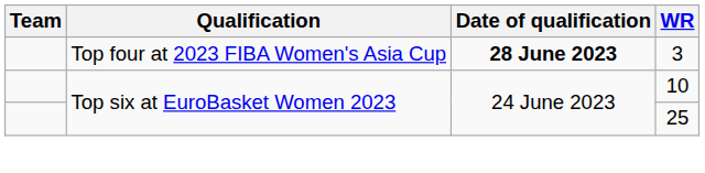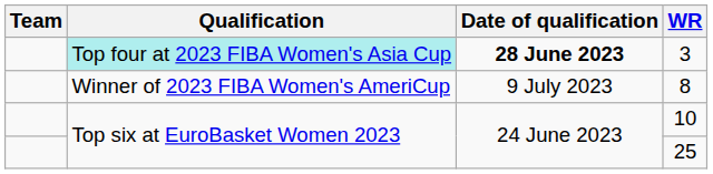3 | Qualification: no background -> paleturquoise background
+ row: Winner of 2023 FIBA Women's AmeriCup | 9 July 2023 | 8
